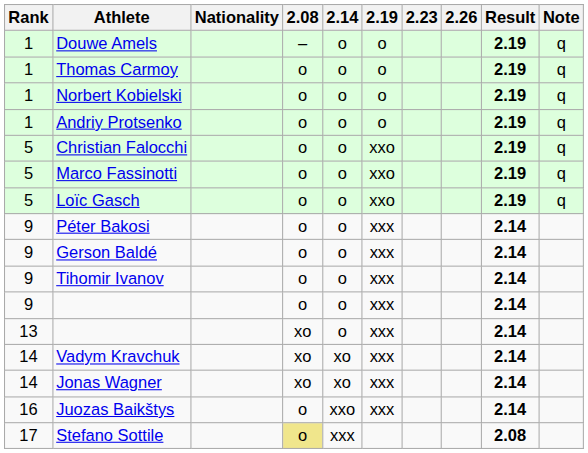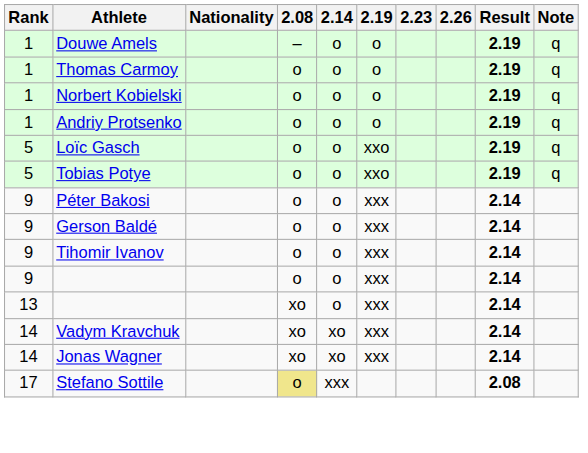- row: 5 | Christian Falocchi | o | o | xxo | 2.19 | q
- row: 5 | Marco Fassinotti | o | o | xxo | 2.19 | q
+ row: 5 | Tobias Potye | o | o | xxo | 2.19 | q
- row: 16 | Juozas Baikštys | o | xxo | xxx | 2.14
